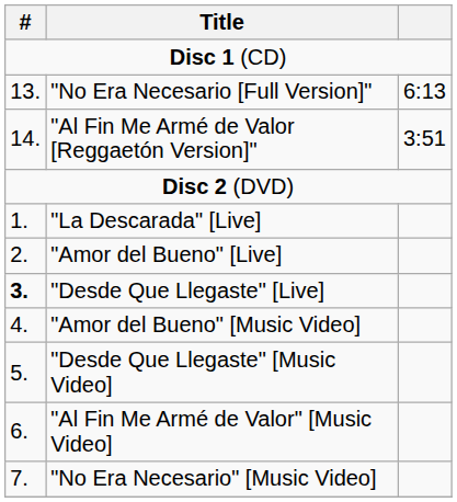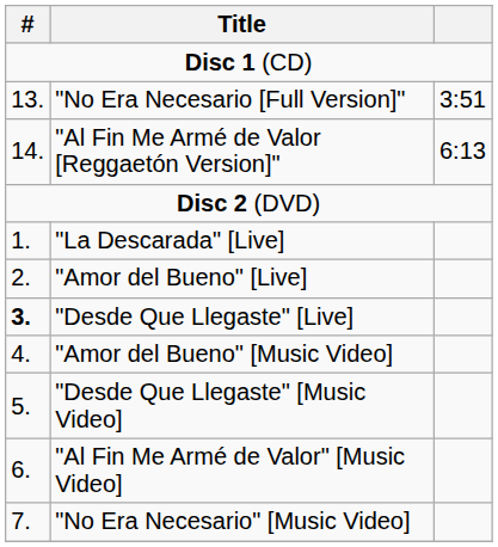"No Era Necesario [Full Version]" | column 3: 6:13 -> 3:51
"Al Fin Me Armé de Valor [Reggaetón Version]" | column 3: 3:51 -> 6:13
